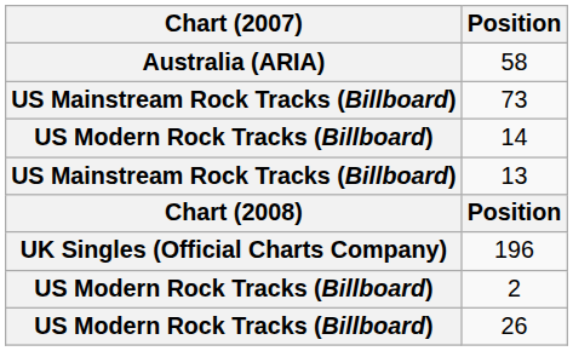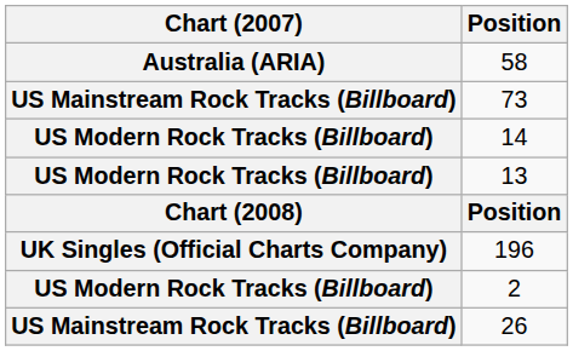13 | Chart (2007): US Mainstream Rock Tracks (Billboard) -> US Modern Rock Tracks (Billboard)
26 | Chart (2007): US Modern Rock Tracks (Billboard) -> US Mainstream Rock Tracks (Billboard)
